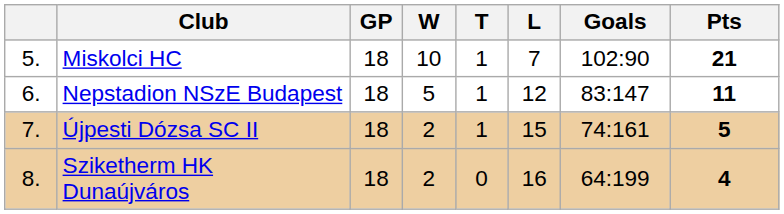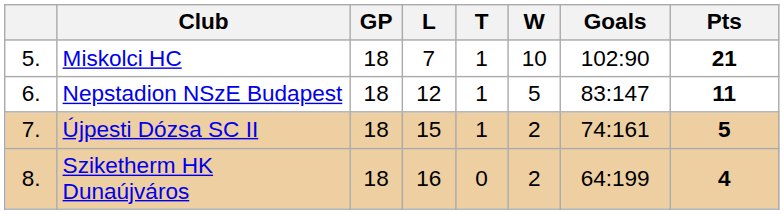columns swapped: W <-> L
